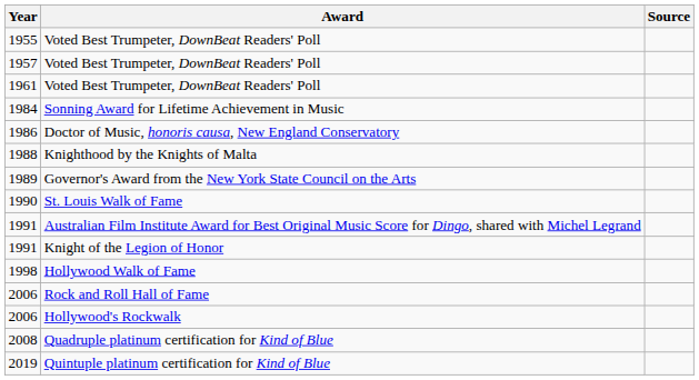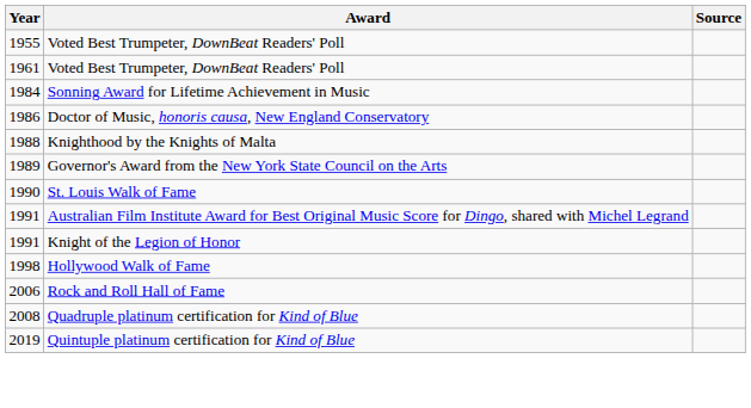- row: 1957 | Voted Best Trumpeter, DownBeat Readers' Poll
- row: 2006 | Hollywood's Rockwalk
